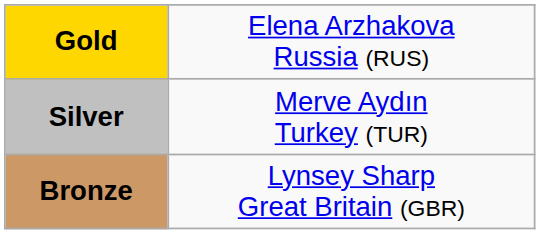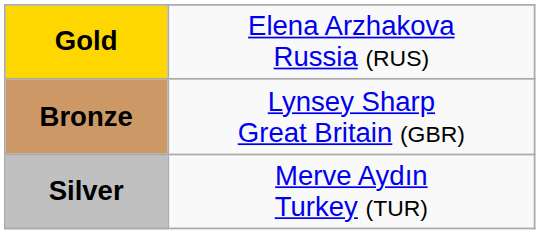rows swapped: Silver <-> Bronze
